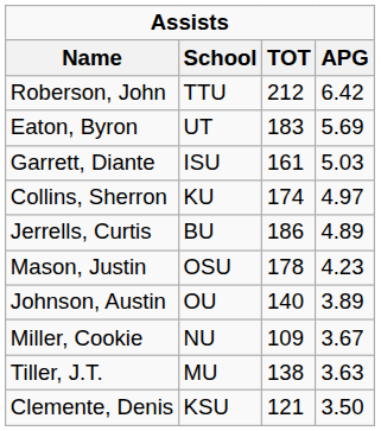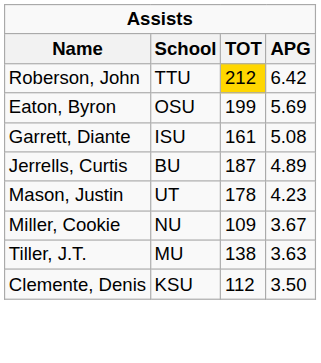Roberson, John | TOT: no background -> gold background
Eaton, Byron | School: UT -> OSU
Eaton, Byron | TOT: 183 -> 199
Garrett, Diante | APG: 5.03 -> 5.08
- row: Collins, Sherron | KU | 174 | 4.97
Jerrells, Curtis | TOT: 186 -> 187
Mason, Justin | School: OSU -> UT
- row: Johnson, Austin | OU | 140 | 3.89
Clemente, Denis | TOT: 121 -> 112
